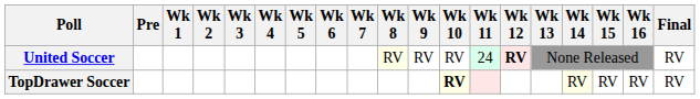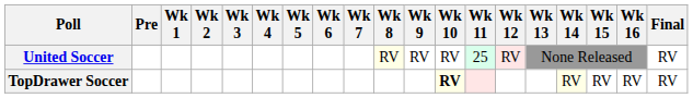United Soccer | Wk 11: 24 -> 25
United Soccer | Wk 12: bold -> normal
